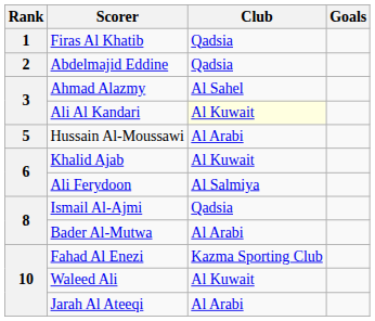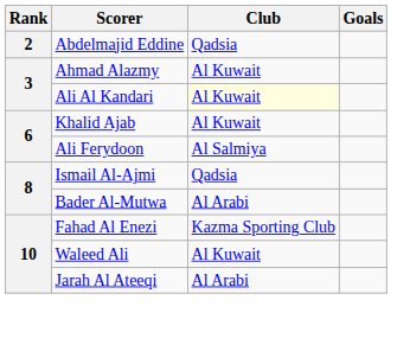- row: 1 | Firas Al Khatib | Qadsia
Ahmad Alazmy | Club: Al Sahel -> Al Kuwait
- row: 5 | Hussain Al-Moussawi | Al Arabi
